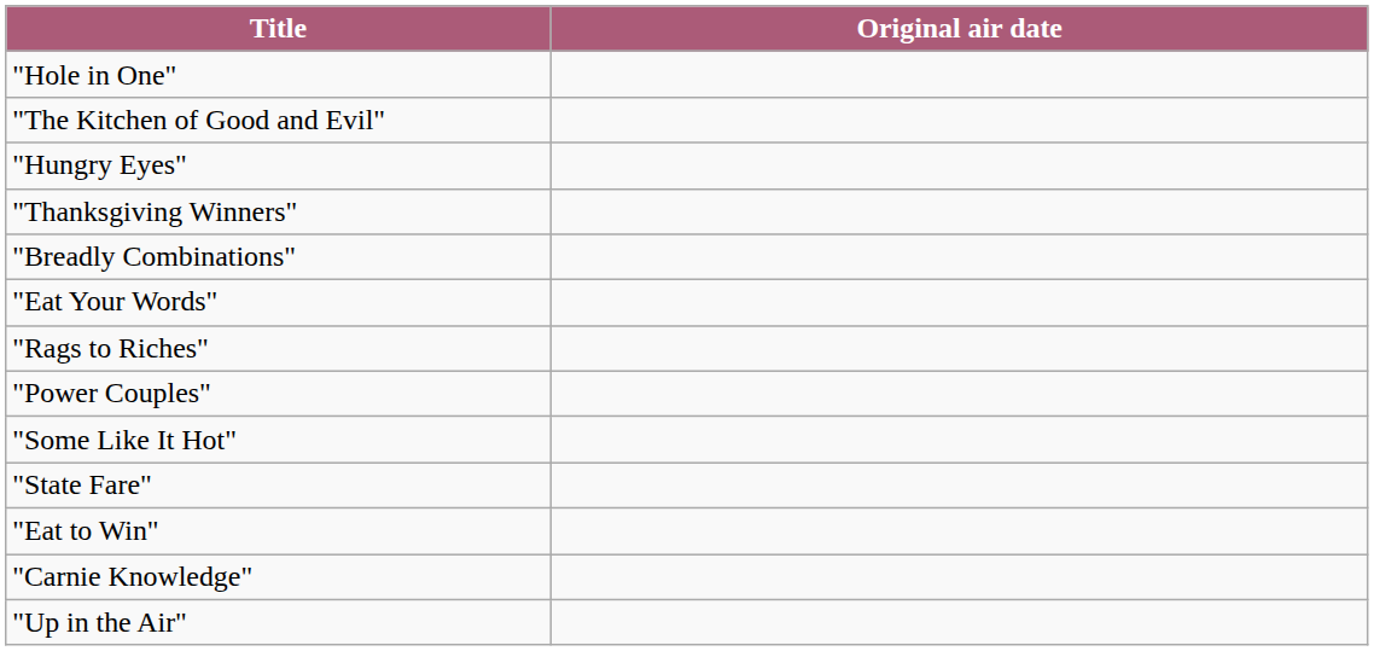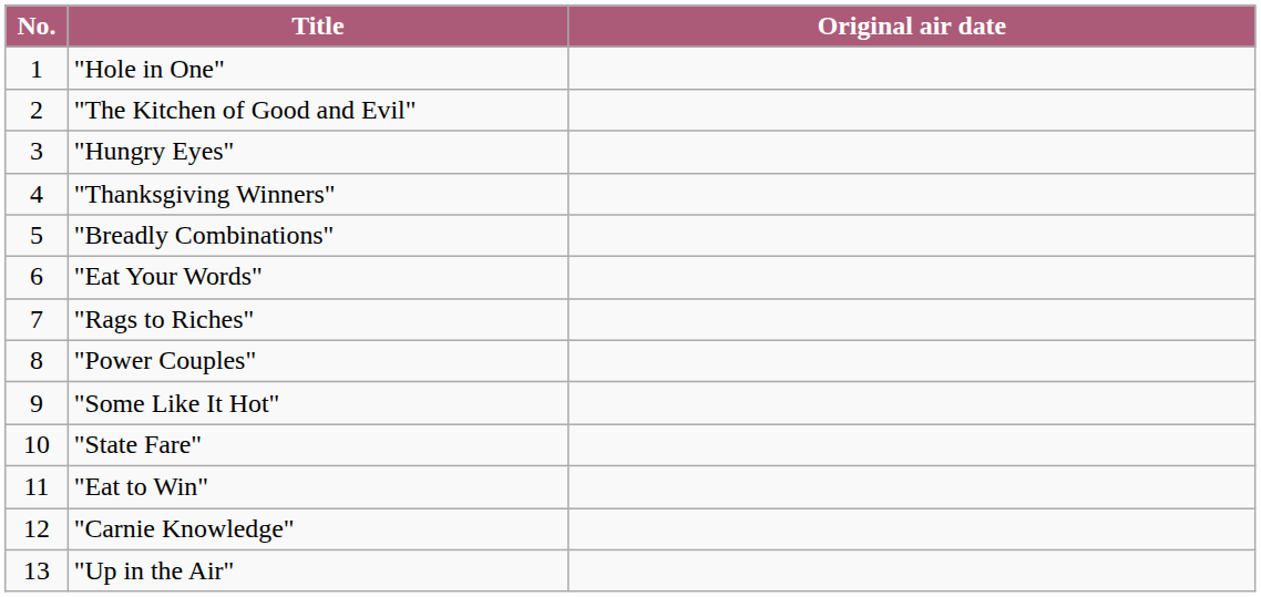+ column: No. | 1 | 2 | 3 | 4 | 5 | 6 | 7 | 8 | 9 | 10 | 11 | 12 | 13
